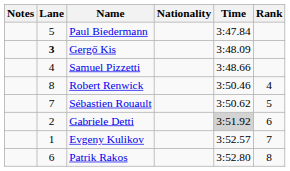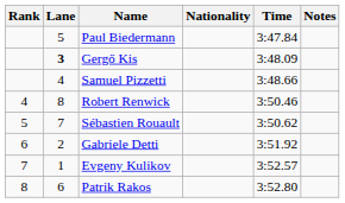columns swapped: Rank <-> Notes
Gabriele Detti | Time: lightgrey background -> no background
